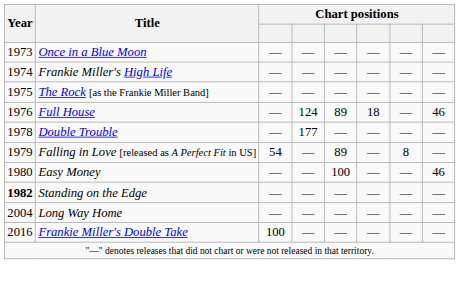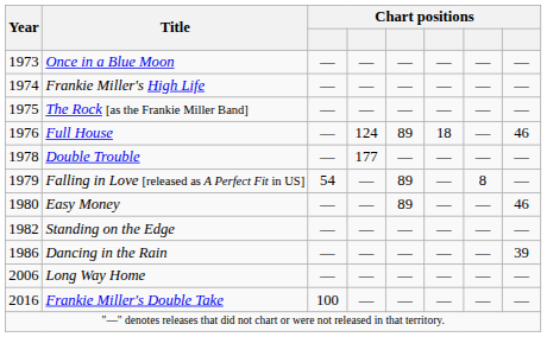Easy Money | column 5: 100 -> 89
Standing on the Edge | Year: bold -> normal
+ row: 1986 | Dancing in the Rain | — | — | — | — | — | 39
Long Way Home | Year: 2004 -> 2006
